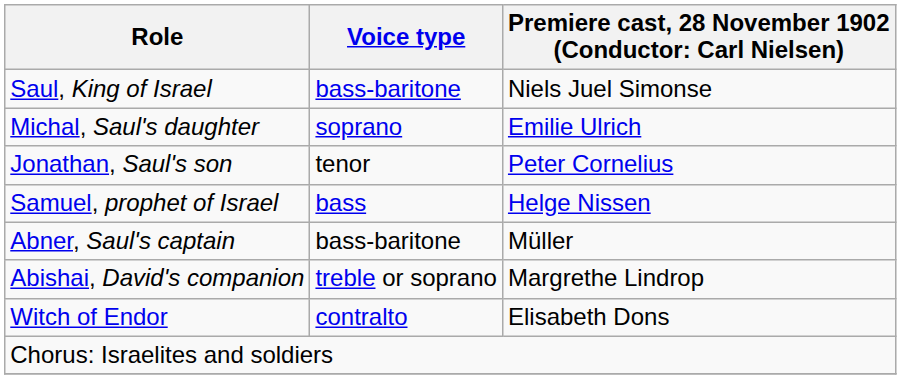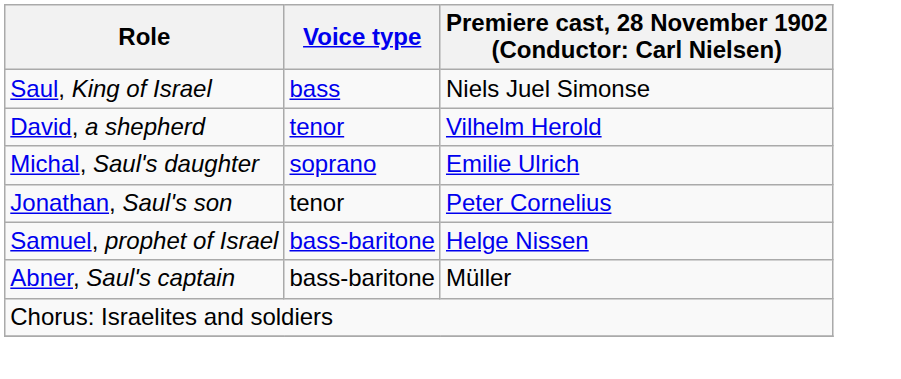Saul, King of Israel | Voice type: bass-baritone -> bass
+ row: David, a shepherd | tenor | Vilhelm Herold
Samuel, prophet of Israel | Voice type: bass -> bass-baritone
- row: Abishai, David's companion | treble or soprano | Margrethe Lindrop
- row: Witch of Endor | contralto | Elisabeth Dons
